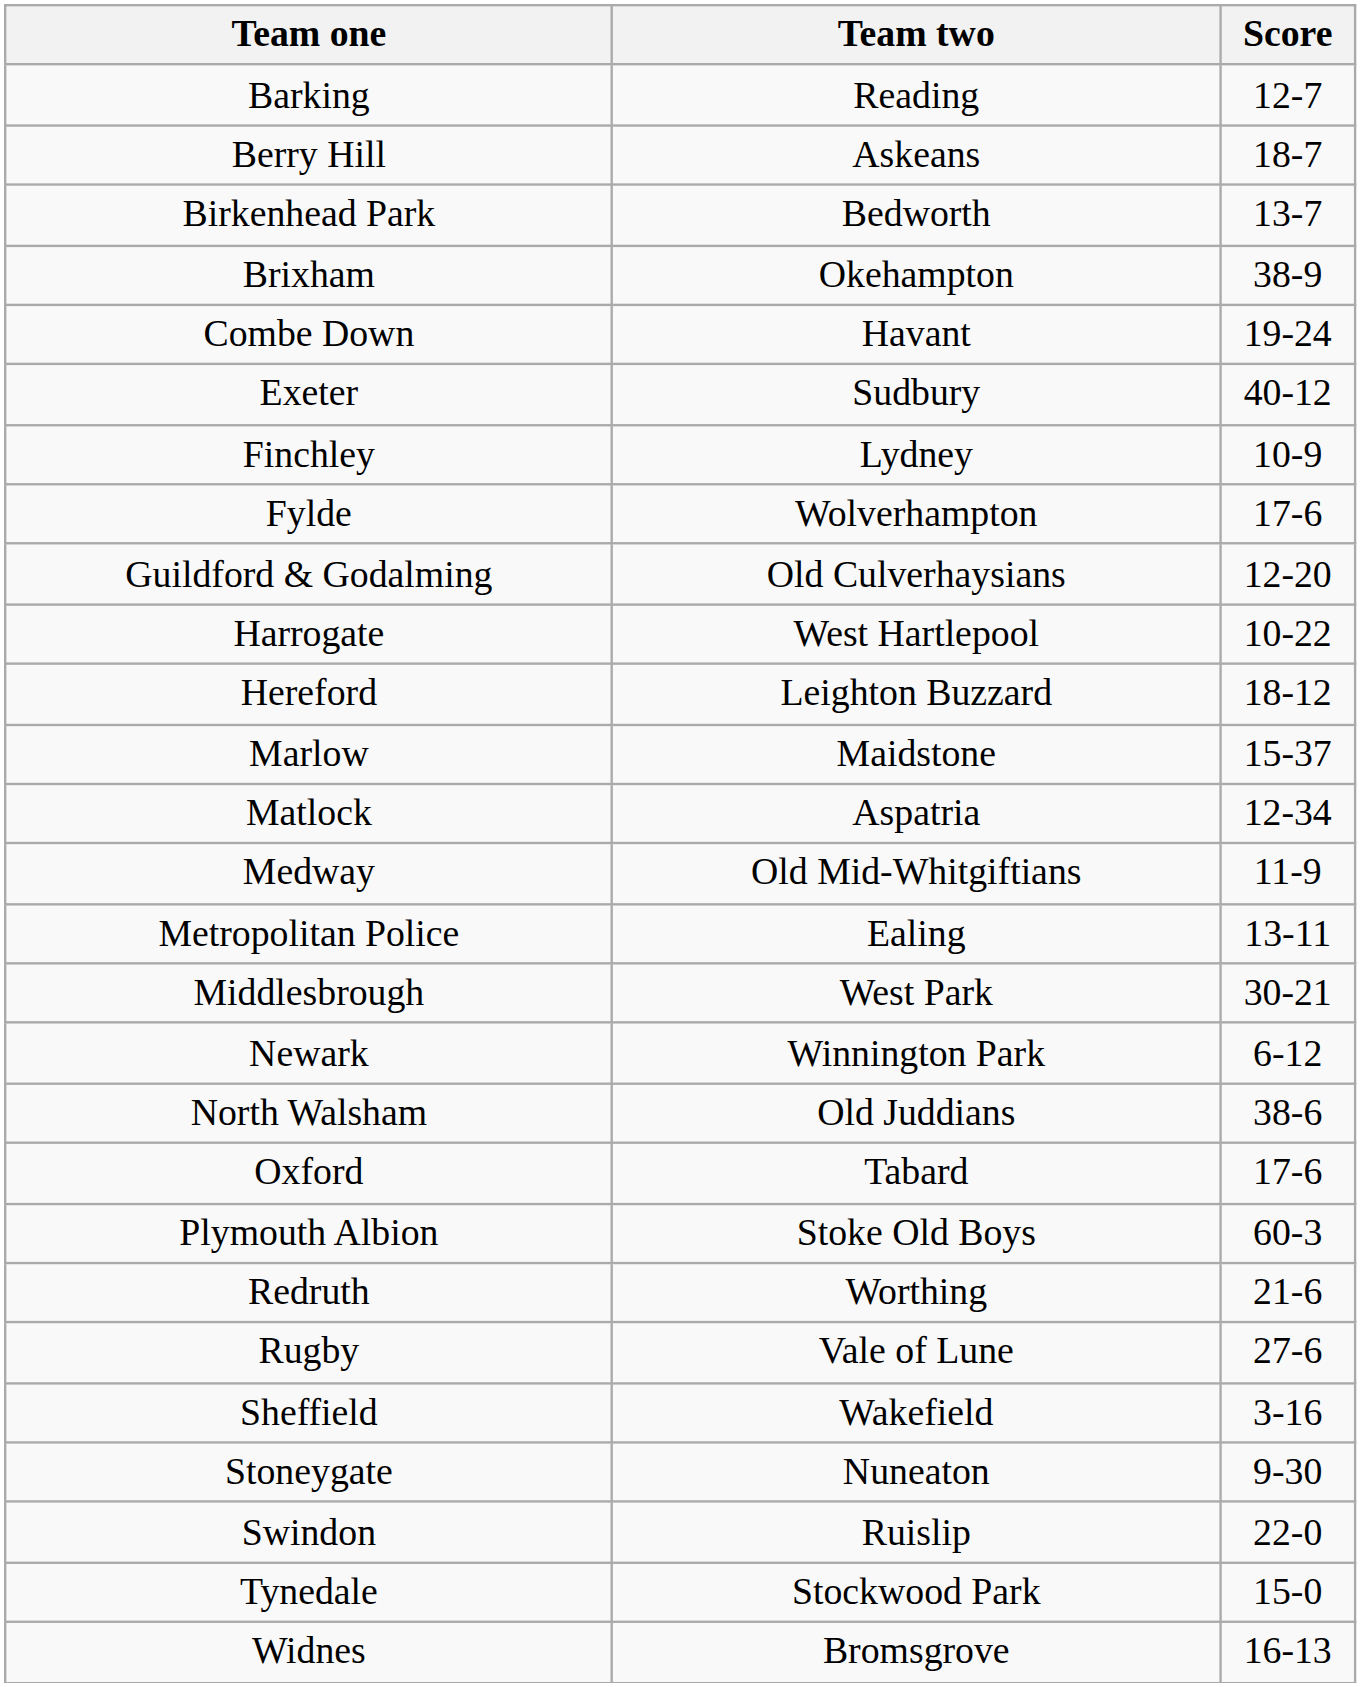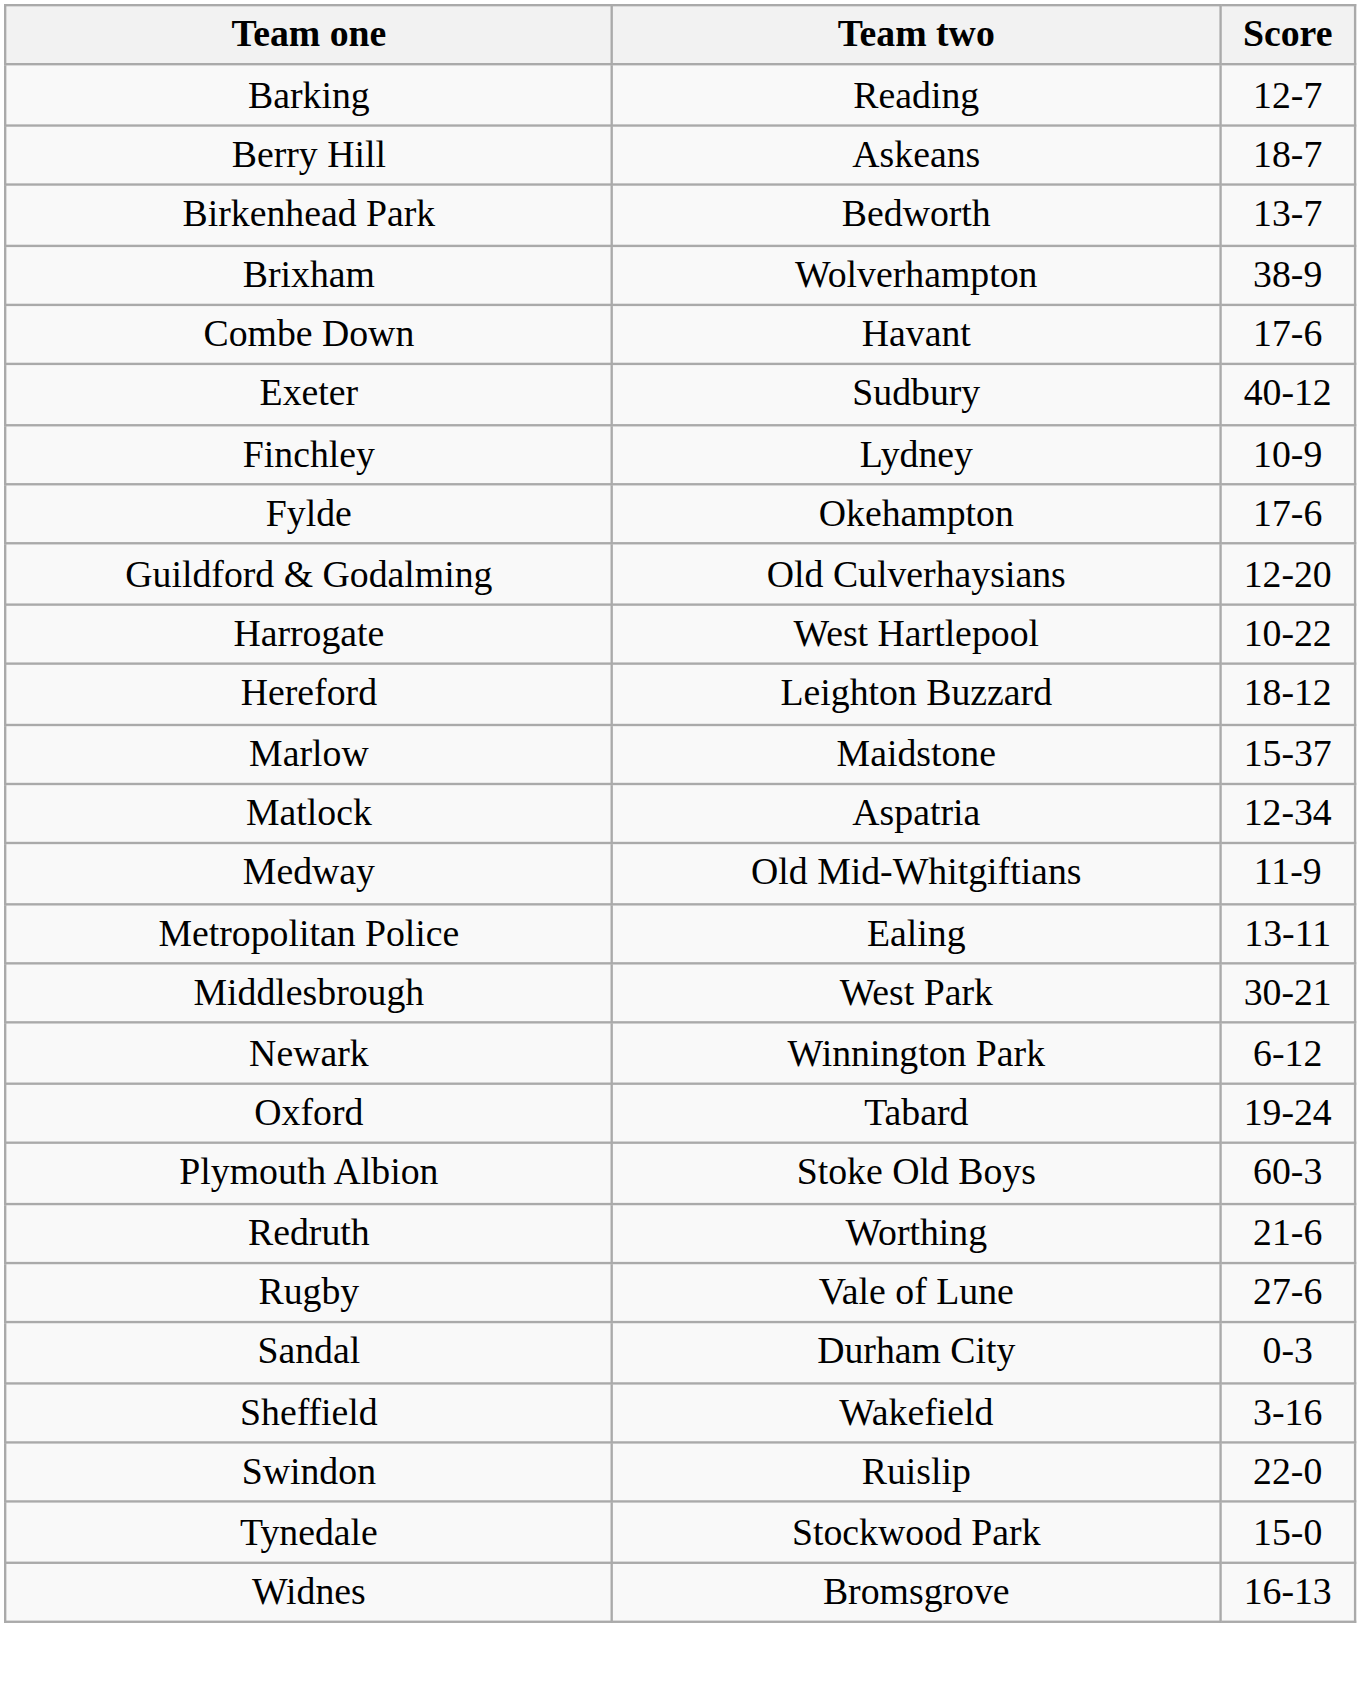Brixham | Team two: Okehampton -> Wolverhampton
Combe Down | Score: 19-24 -> 17-6
Fylde | Team two: Wolverhampton -> Okehampton
- row: North Walsham | Old Juddians | 38-6
Oxford | Score: 17-6 -> 19-24
+ row: Sandal | Durham City | 0-3
- row: Stoneygate | Nuneaton | 9-30
